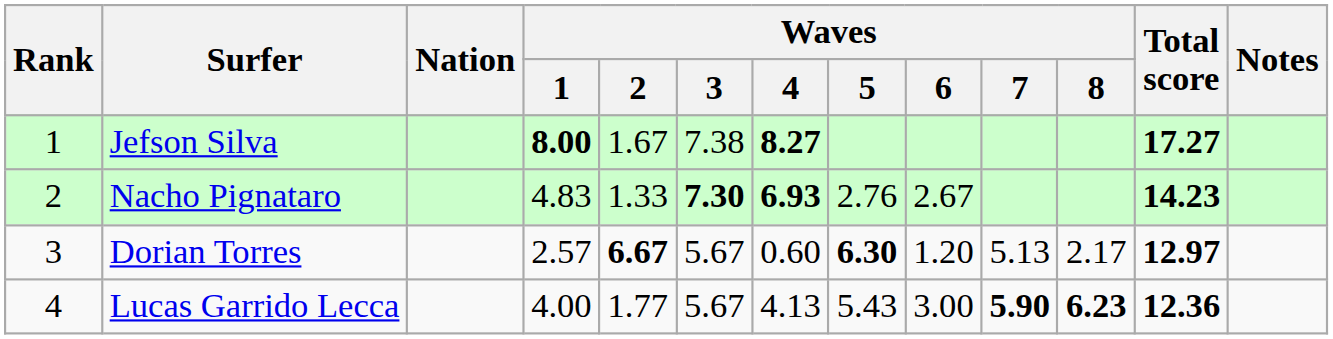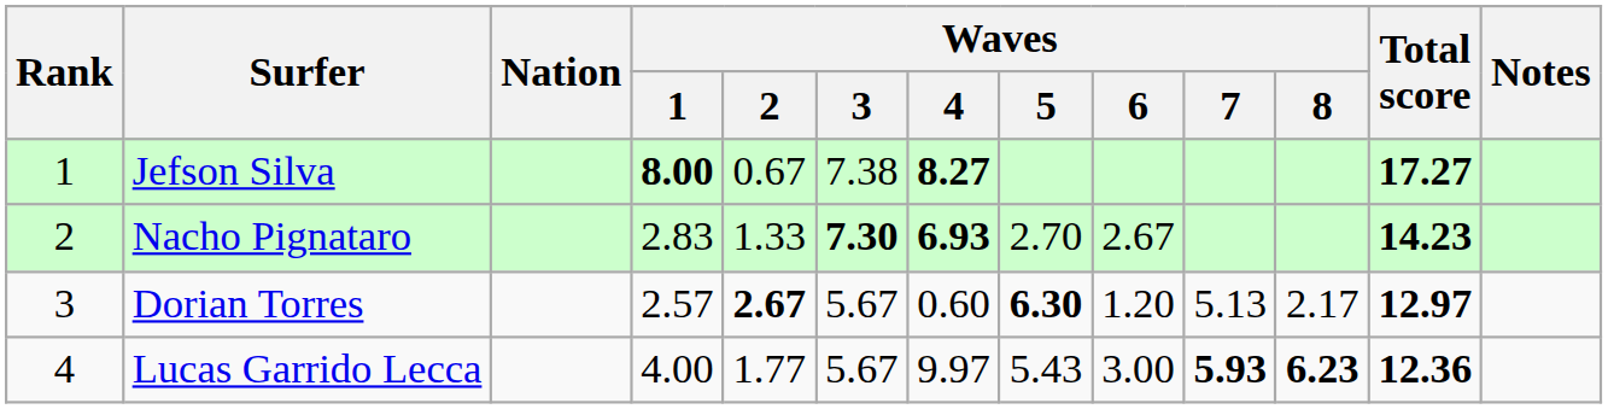Jefson Silva | Waves / 2: 1.67 -> 0.67
Nacho Pignataro | Waves / 1: 4.83 -> 2.83
Nacho Pignataro | Waves / 5: 2.76 -> 2.70
Dorian Torres | Waves / 2: 6.67 -> 2.67
Lucas Garrido Lecca | Waves / 4: 4.13 -> 9.97
Lucas Garrido Lecca | Waves / 7: 5.90 -> 5.93
